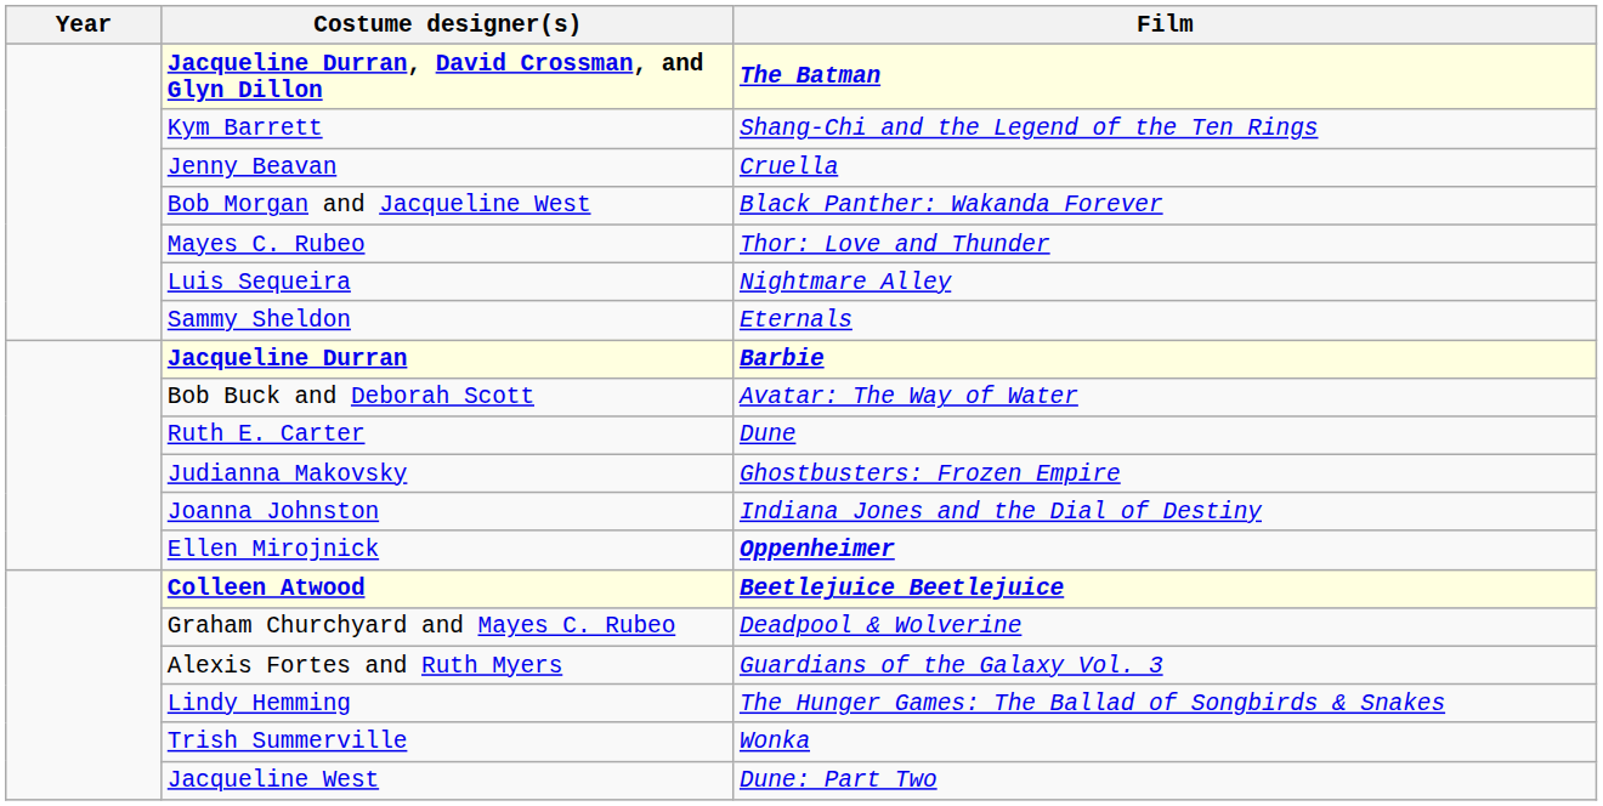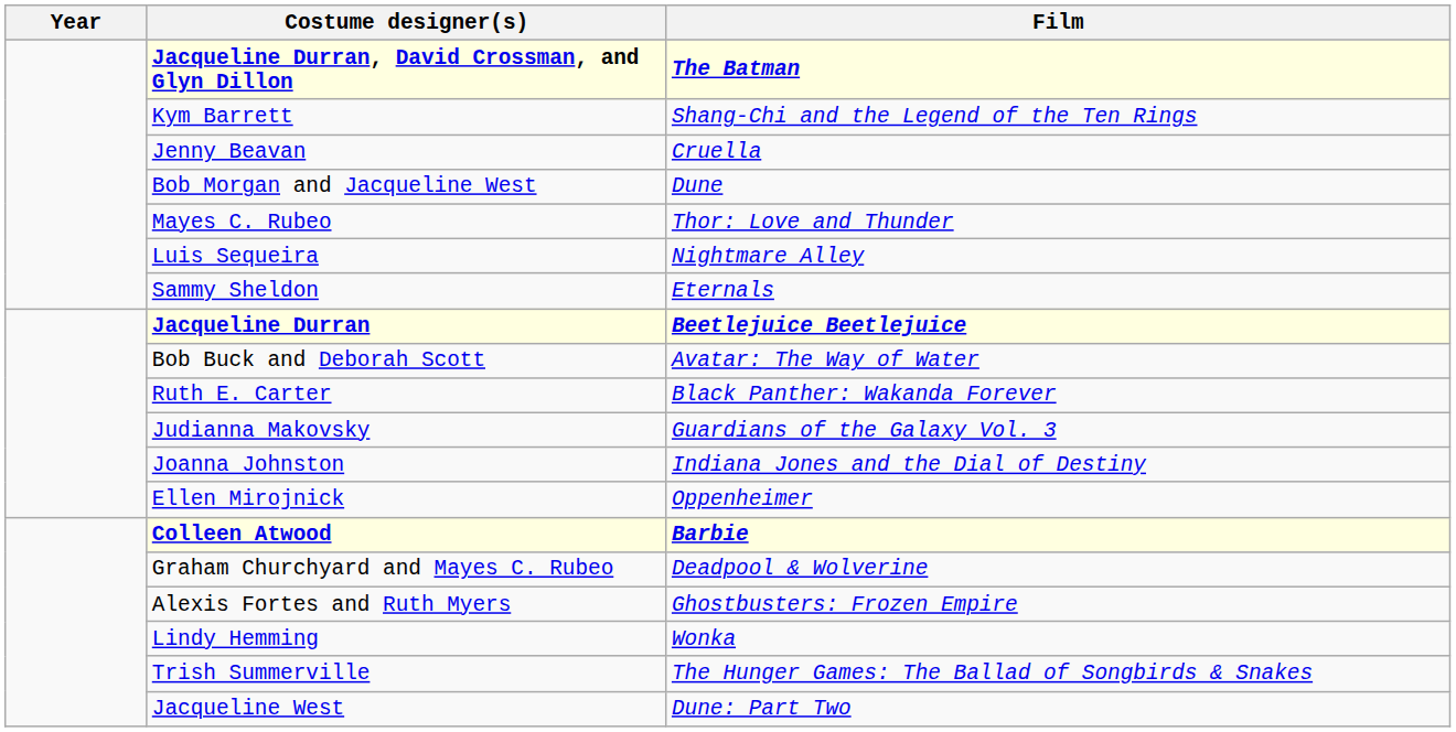Bob Morgan and Jacqueline West | Film: Black Panther: Wakanda Forever -> Dune
Jacqueline Durran | Film: Barbie -> Beetlejuice Beetlejuice
Ruth E. Carter | Film: Dune -> Black Panther: Wakanda Forever
Judianna Makovsky | Film: Ghostbusters: Frozen Empire -> Guardians of the Galaxy Vol. 3
Ellen Mirojnick | Film: bold -> normal
Colleen Atwood | Film: Beetlejuice Beetlejuice -> Barbie
Alexis Fortes and Ruth Myers | Film: Guardians of the Galaxy Vol. 3 -> Ghostbusters: Frozen Empire
Lindy Hemming | Film: The Hunger Games: The Ballad of Songbirds & Snakes -> Wonka
Trish Summerville | Film: Wonka -> The Hunger Games: The Ballad of Songbirds & Snakes
